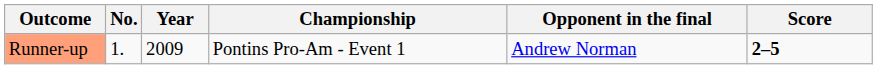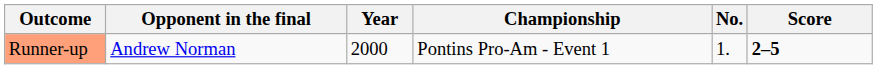columns swapped: No. <-> Opponent in the final
Runner-up | Year: 2009 -> 2000
